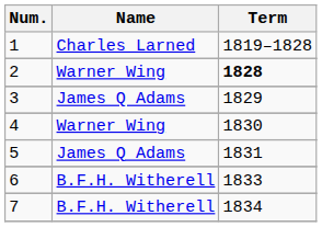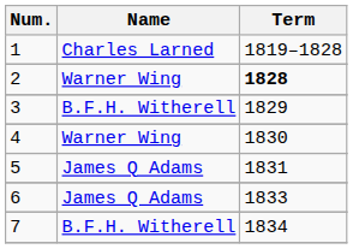3 | Name: James Q Adams -> B.F.H. Witherell
6 | Name: B.F.H. Witherell -> James Q Adams
